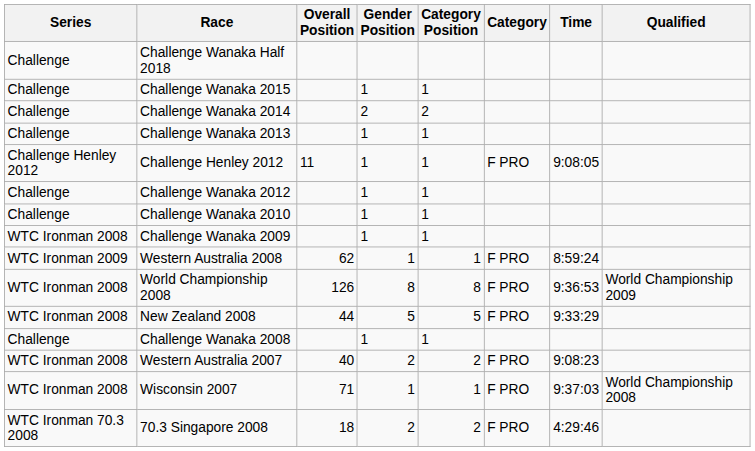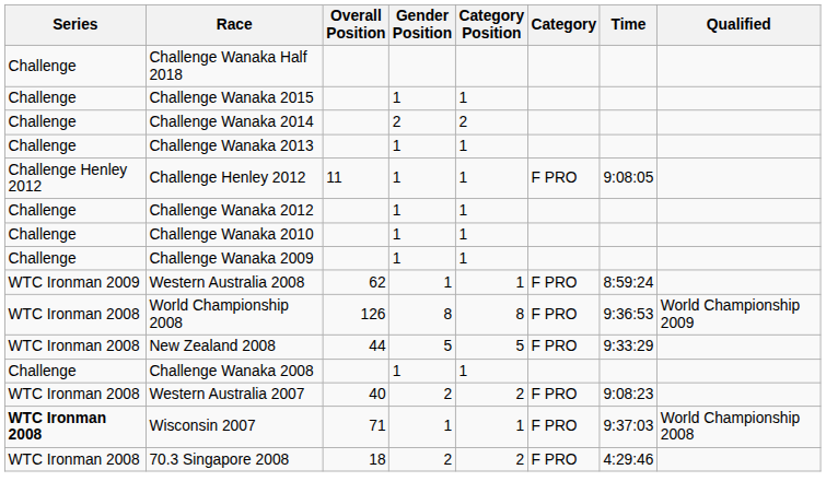Challenge Wanaka 2009 | Series: WTC Ironman 2008 -> Challenge
Wisconsin 2007 | Series: normal -> bold
70.3 Singapore 2008 | Series: WTC Ironman 70.3 2008 -> WTC Ironman 2008
